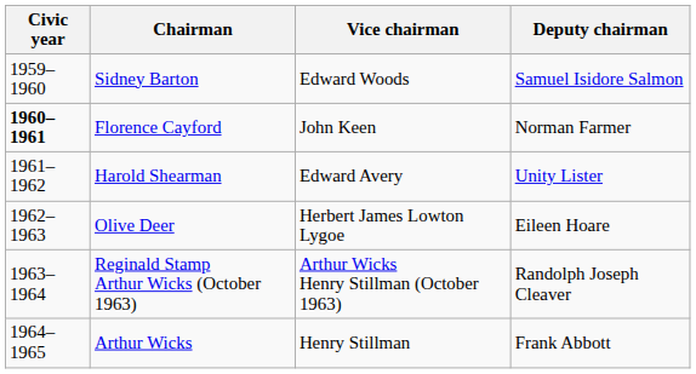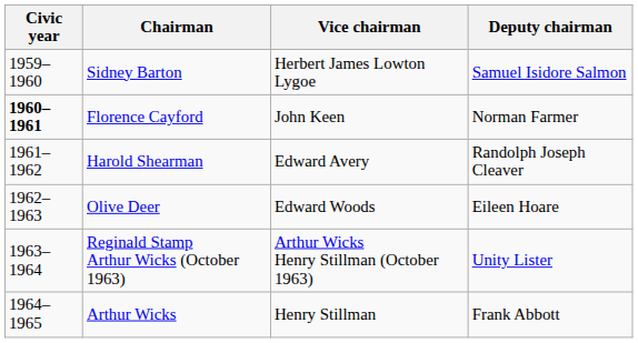Sidney Barton | Vice chairman: Edward Woods -> Herbert James Lowton Lygoe
Harold Shearman | Deputy chairman: Unity Lister -> Randolph Joseph Cleaver
Olive Deer | Vice chairman: Herbert James Lowton Lygoe -> Edward Woods
Reginald Stamp Arthur Wicks (October 1963) | Deputy chairman: Randolph Joseph Cleaver -> Unity Lister
